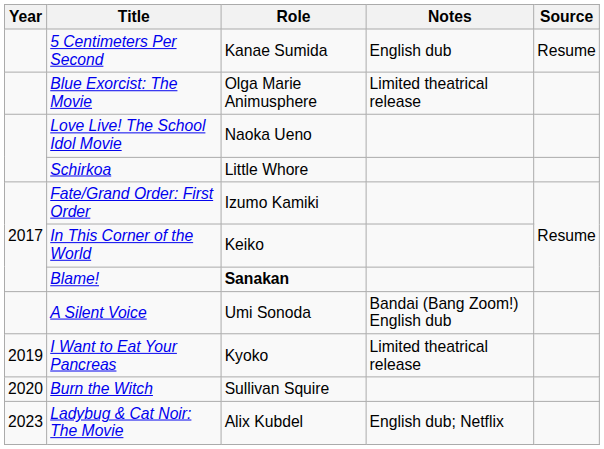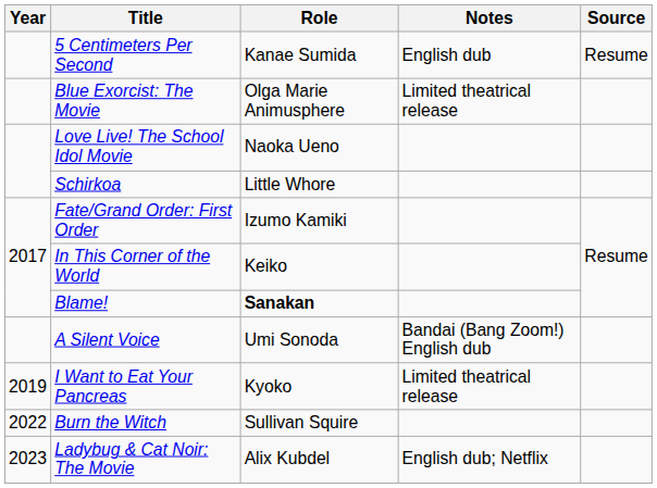Burn the Witch | Year: 2020 -> 2022
